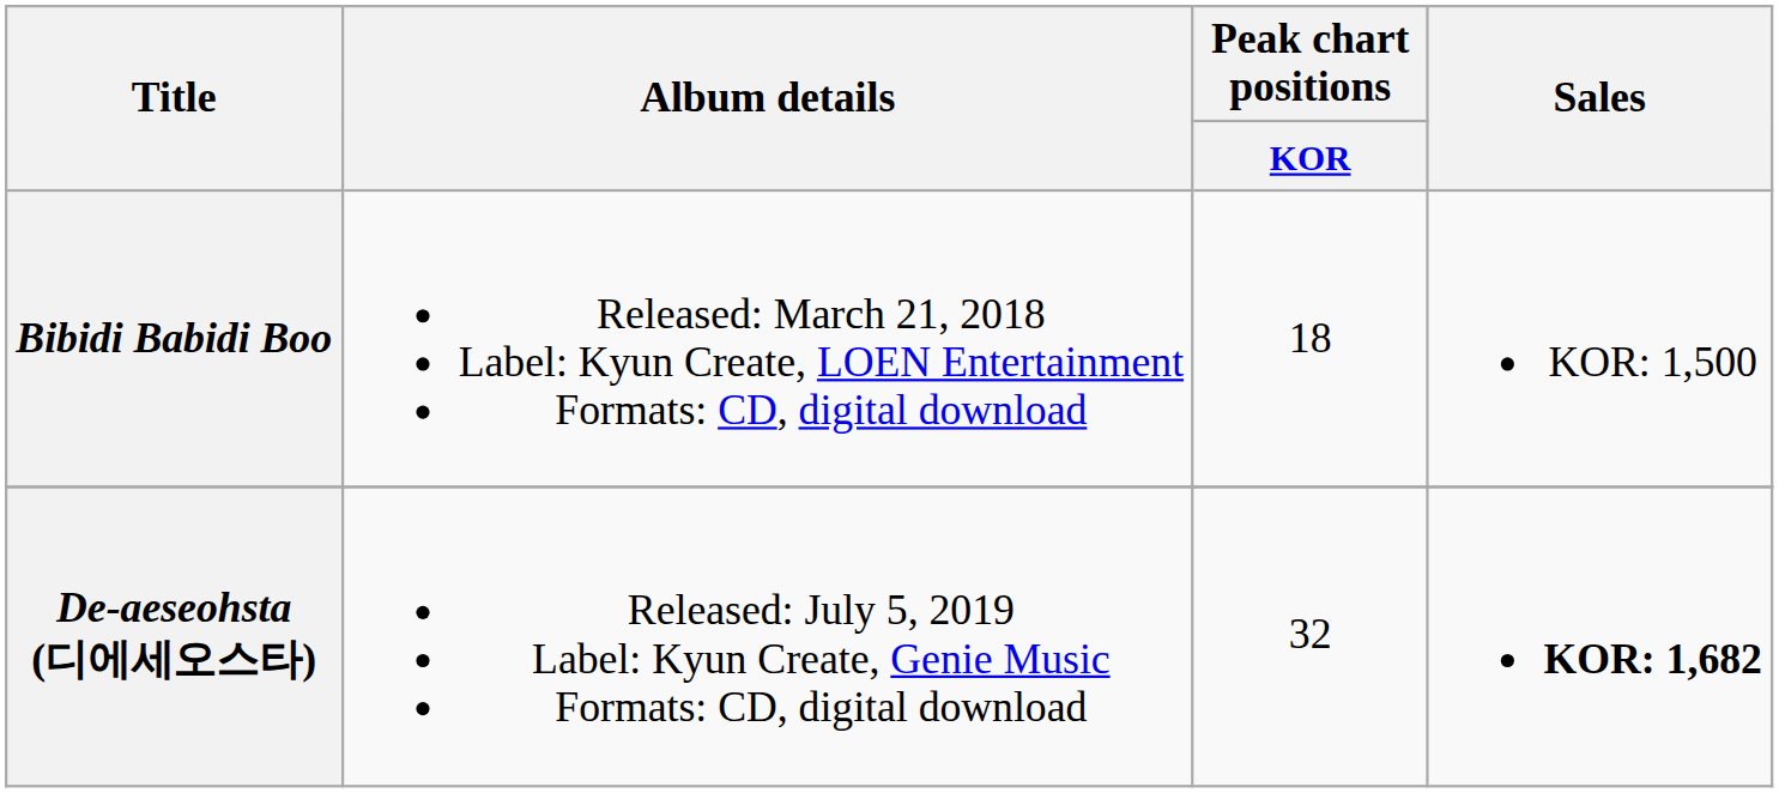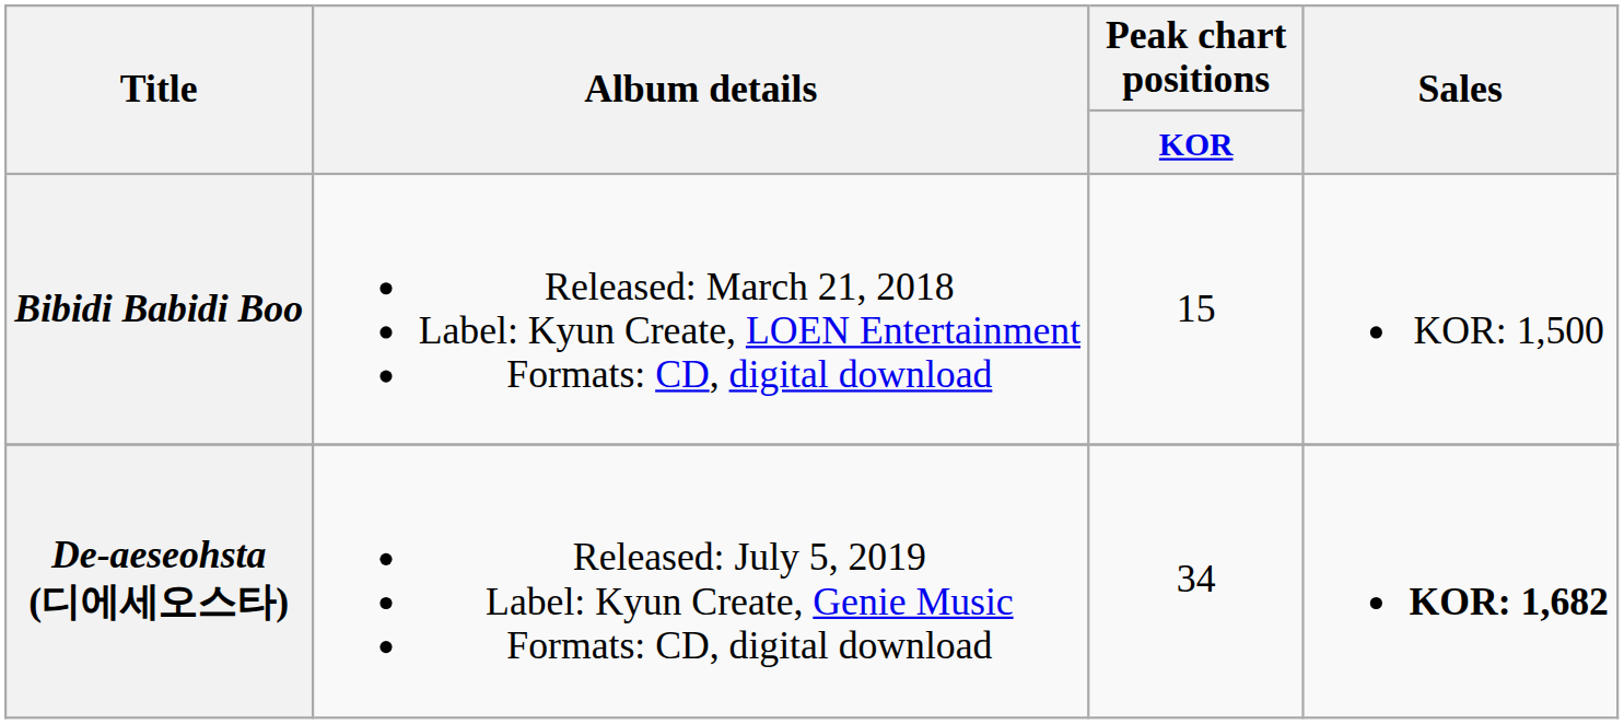Bibidi Babidi Boo | Peak chart positions / KOR: 18 -> 15
De-aeseohsta (디에세오스타) | Peak chart positions / KOR: 32 -> 34
